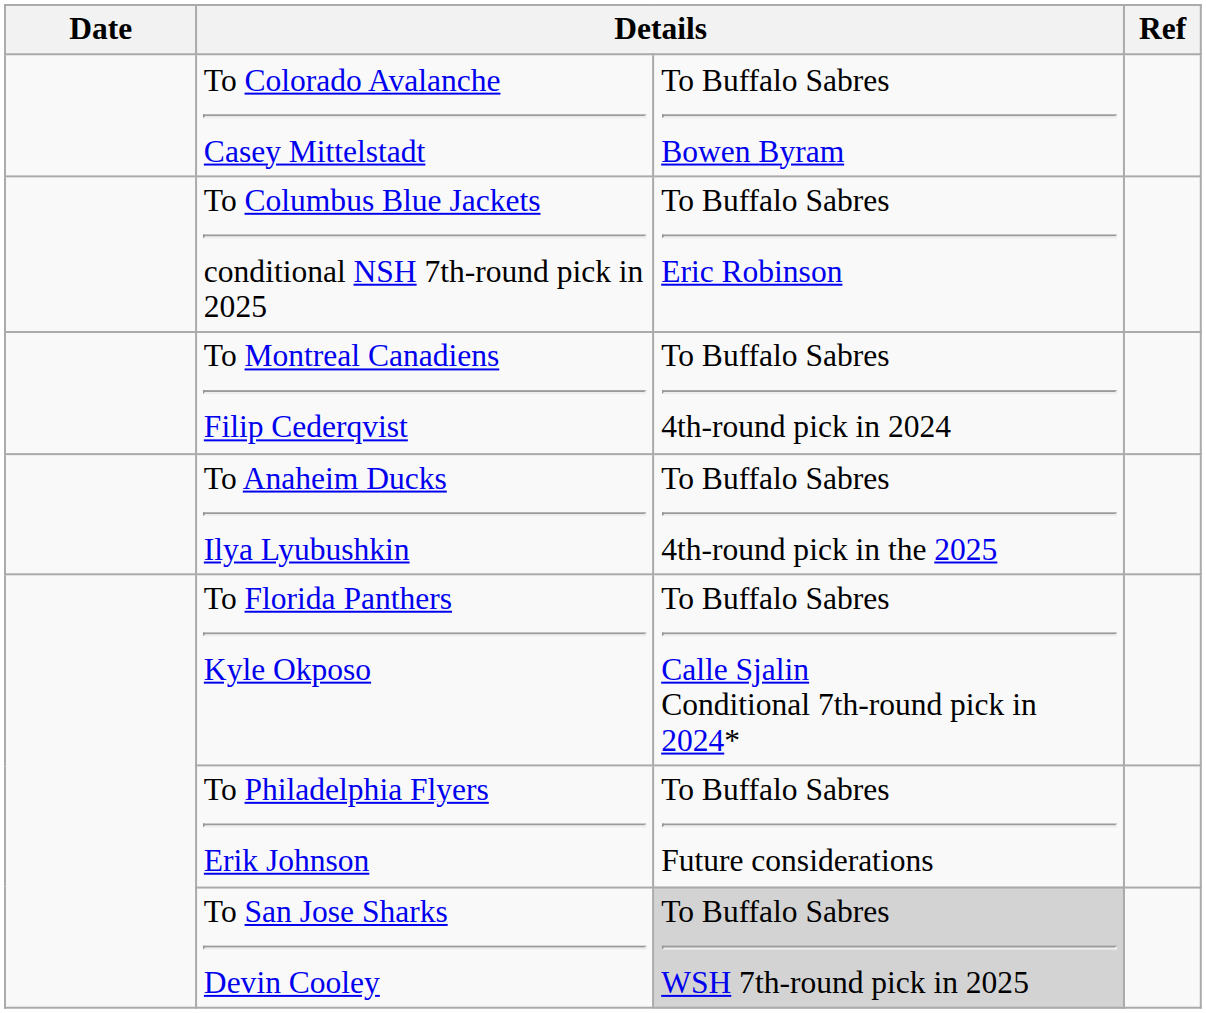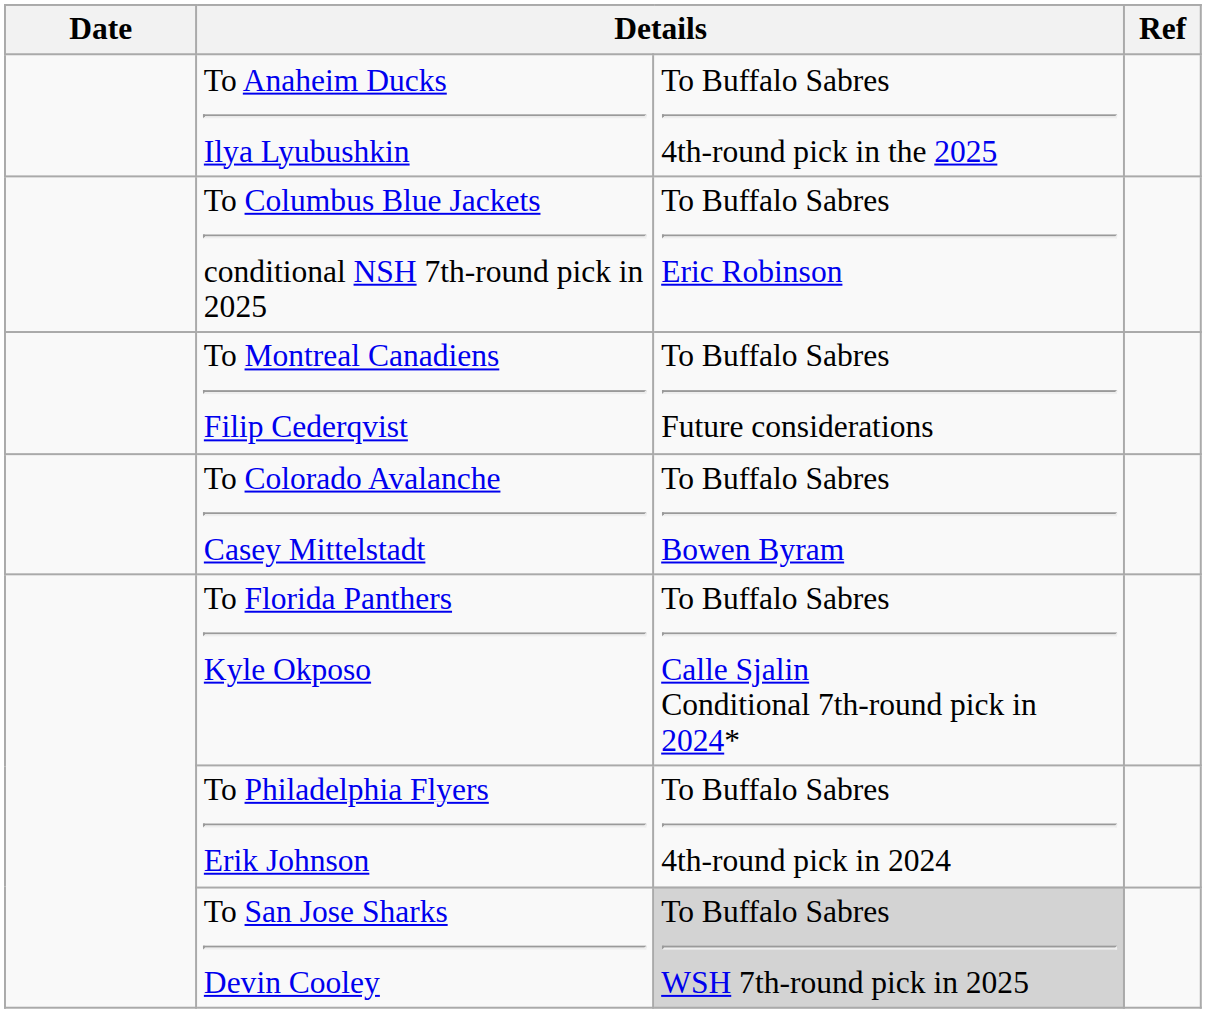rows swapped: To Anaheim Ducks Ilya Lyubushkin <-> To Colorado Avalanche Casey Mittelstadt
To Montreal Canadiens Filip Cederqvist | column 3: To Buffalo Sabres 4th-round pick in 2024 -> To Buffalo Sabres Future considerations
To Philadelphia Flyers Erik Johnson | column 3: To Buffalo Sabres Future considerations -> To Buffalo Sabres 4th-round pick in 2024
